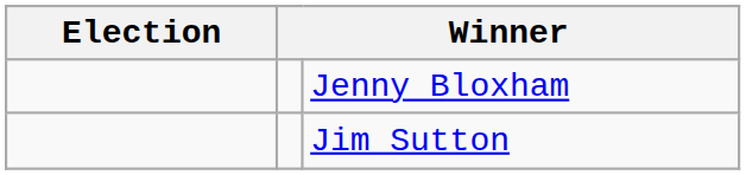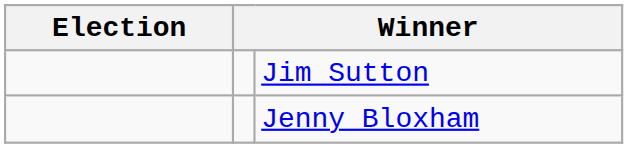rows swapped: Jenny Bloxham <-> Jim Sutton
